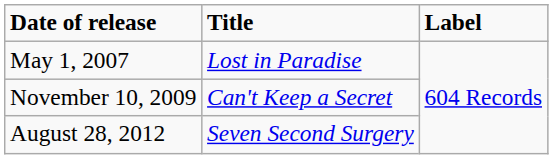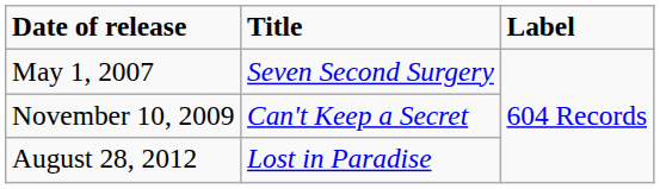May 1, 2007 | Title: Lost in Paradise -> Seven Second Surgery
August 28, 2012 | Title: Seven Second Surgery -> Lost in Paradise
